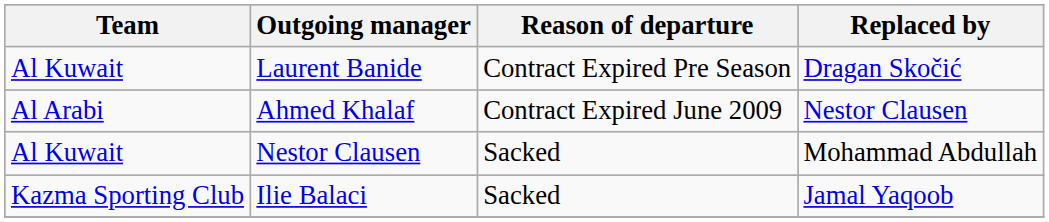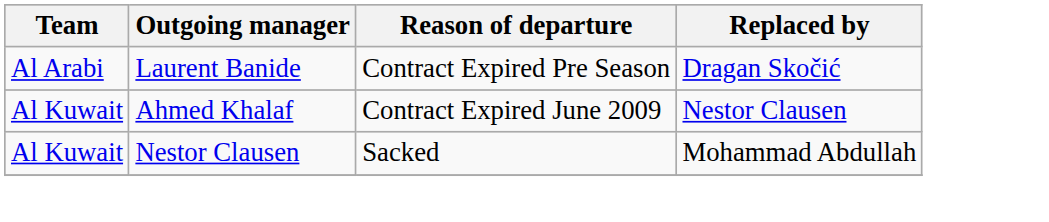Laurent Banide | Team: Al Kuwait -> Al Arabi
Ahmed Khalaf | Team: Al Arabi -> Al Kuwait
- row: Kazma Sporting Club | Ilie Balaci | Sacked | Jamal Yaqoob
